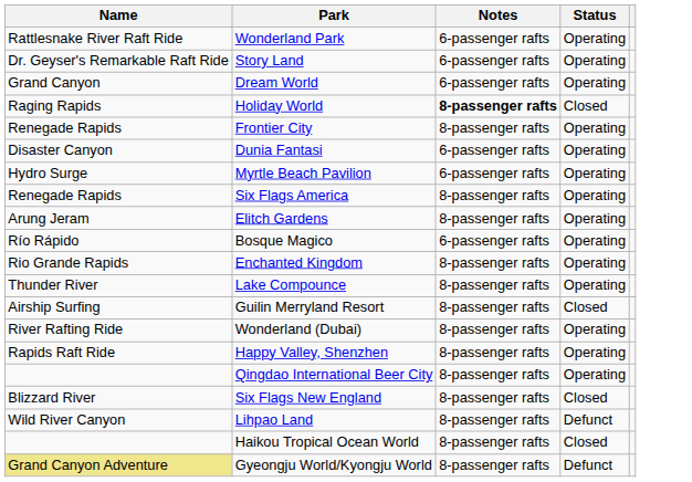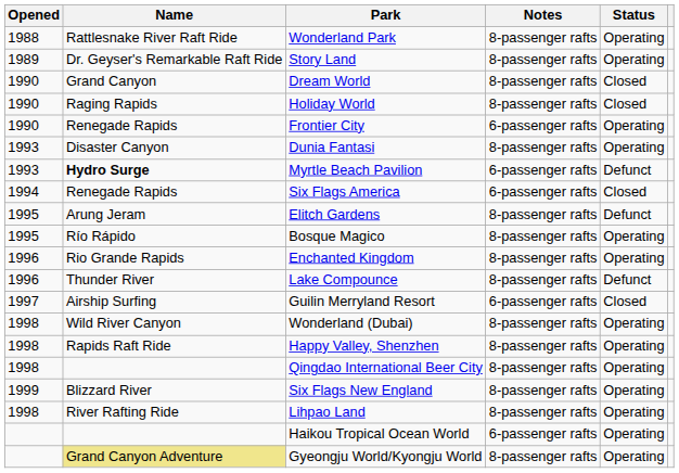+ column: Opened | 1988 | 1989 | 1990 | 1990 | 1990 | 1993 | 1993 | 1994 | 1995 | 1995 | 1996 | 1996 | 1997 | 1998 | 1998 | 1998 | 1999 | 1998
Wonderland Park | Notes: 6-passenger rafts -> 8-passenger rafts
Story Land | Notes: 6-passenger rafts -> 8-passenger rafts
Dream World | Notes: 6-passenger rafts -> 8-passenger rafts
Dream World | Status: Operating -> Closed
Holiday World | Notes: bold -> normal
Frontier City | Notes: 8-passenger rafts -> 6-passenger rafts
Dunia Fantasi | Notes: 6-passenger rafts -> 8-passenger rafts
Myrtle Beach Pavilion | Name: normal -> bold
Myrtle Beach Pavilion | Status: Operating -> Defunct
Six Flags America | Notes: 8-passenger rafts -> 6-passenger rafts
Six Flags America | Status: Operating -> Closed
Elitch Gardens | Status: Operating -> Defunct
Bosque Magico | Notes: 6-passenger rafts -> 8-passenger rafts
Lake Compounce | Status: Operating -> Defunct
Guilin Merryland Resort | Notes: 8-passenger rafts -> 6-passenger rafts
Wonderland (Dubai) | Name: River Rafting Ride -> Wild River Canyon
Six Flags New England | Status: Closed -> Operating
Lihpao Land | Name: Wild River Canyon -> River Rafting Ride
Lihpao Land | Status: Defunct -> Operating
Haikou Tropical Ocean World | Notes: 8-passenger rafts -> 6-passenger rafts
Haikou Tropical Ocean World | Status: Closed -> Operating
Gyeongju World/Kyongju World | Status: Defunct -> Operating
